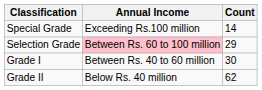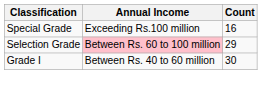Special Grade | Count: 14 -> 16
- row: Grade II | Below Rs. 40 million | 62
